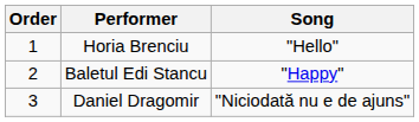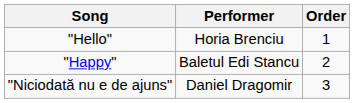columns swapped: Order <-> Song
